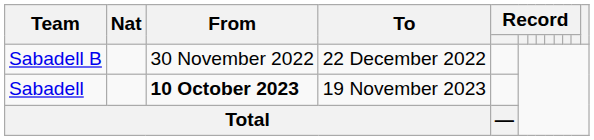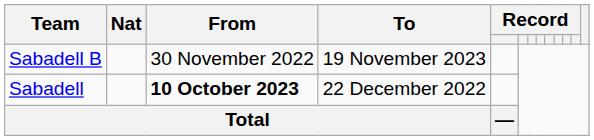Sabadell B | To: 22 December 2022 -> 19 November 2023
Sabadell | To: 19 November 2023 -> 22 December 2022
